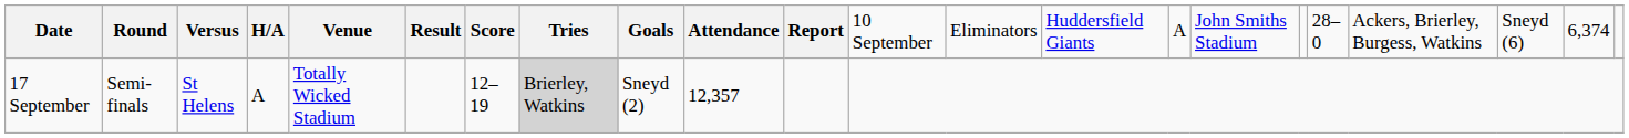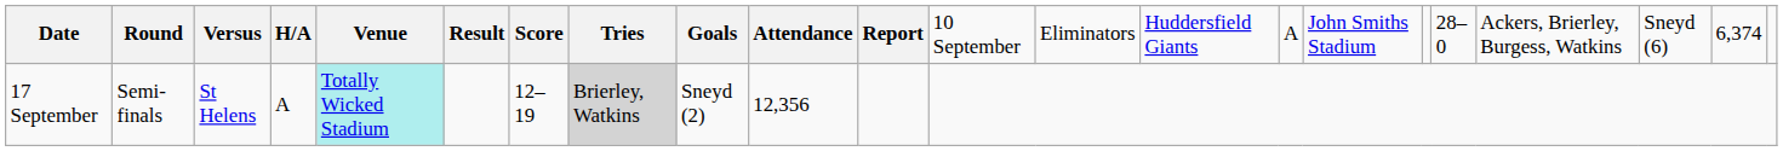17 September | column 5: no background -> paleturquoise background
17 September | column 10: 12,357 -> 12,356
